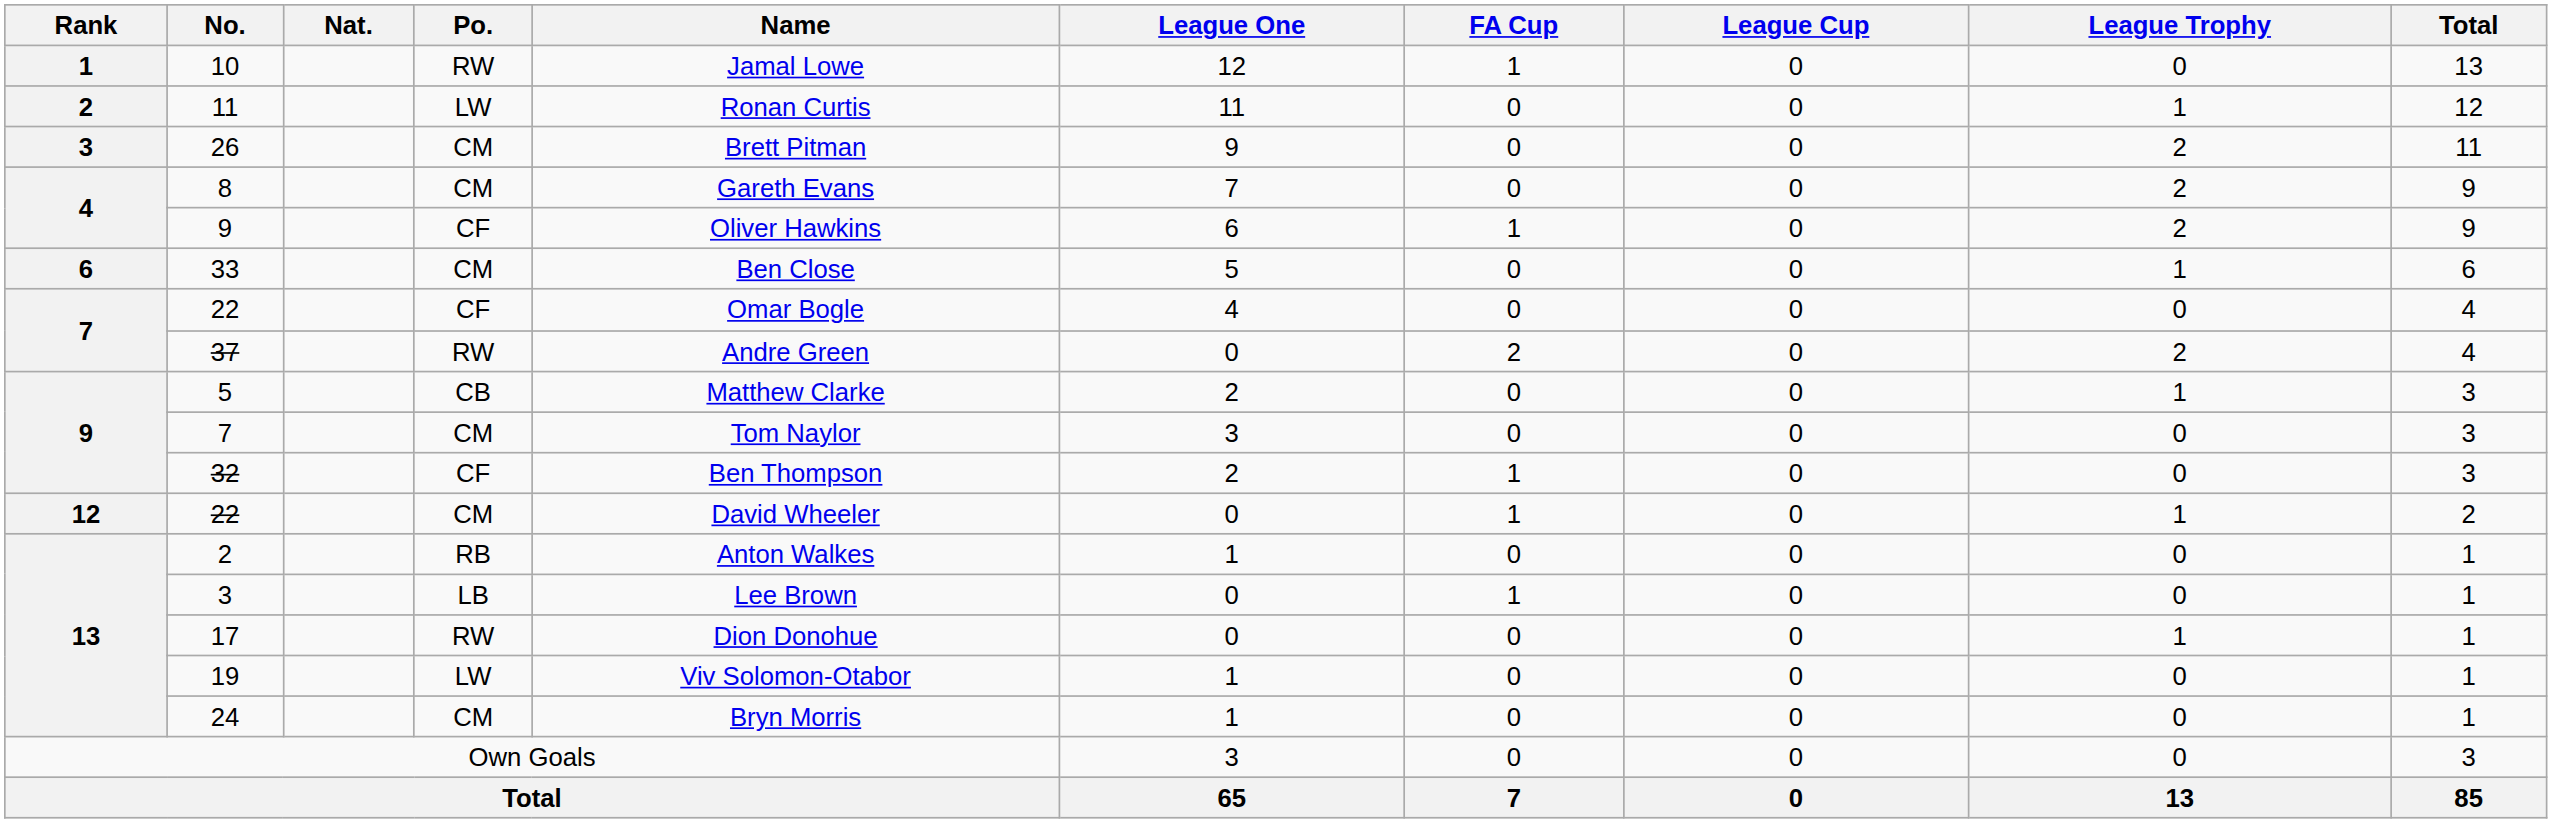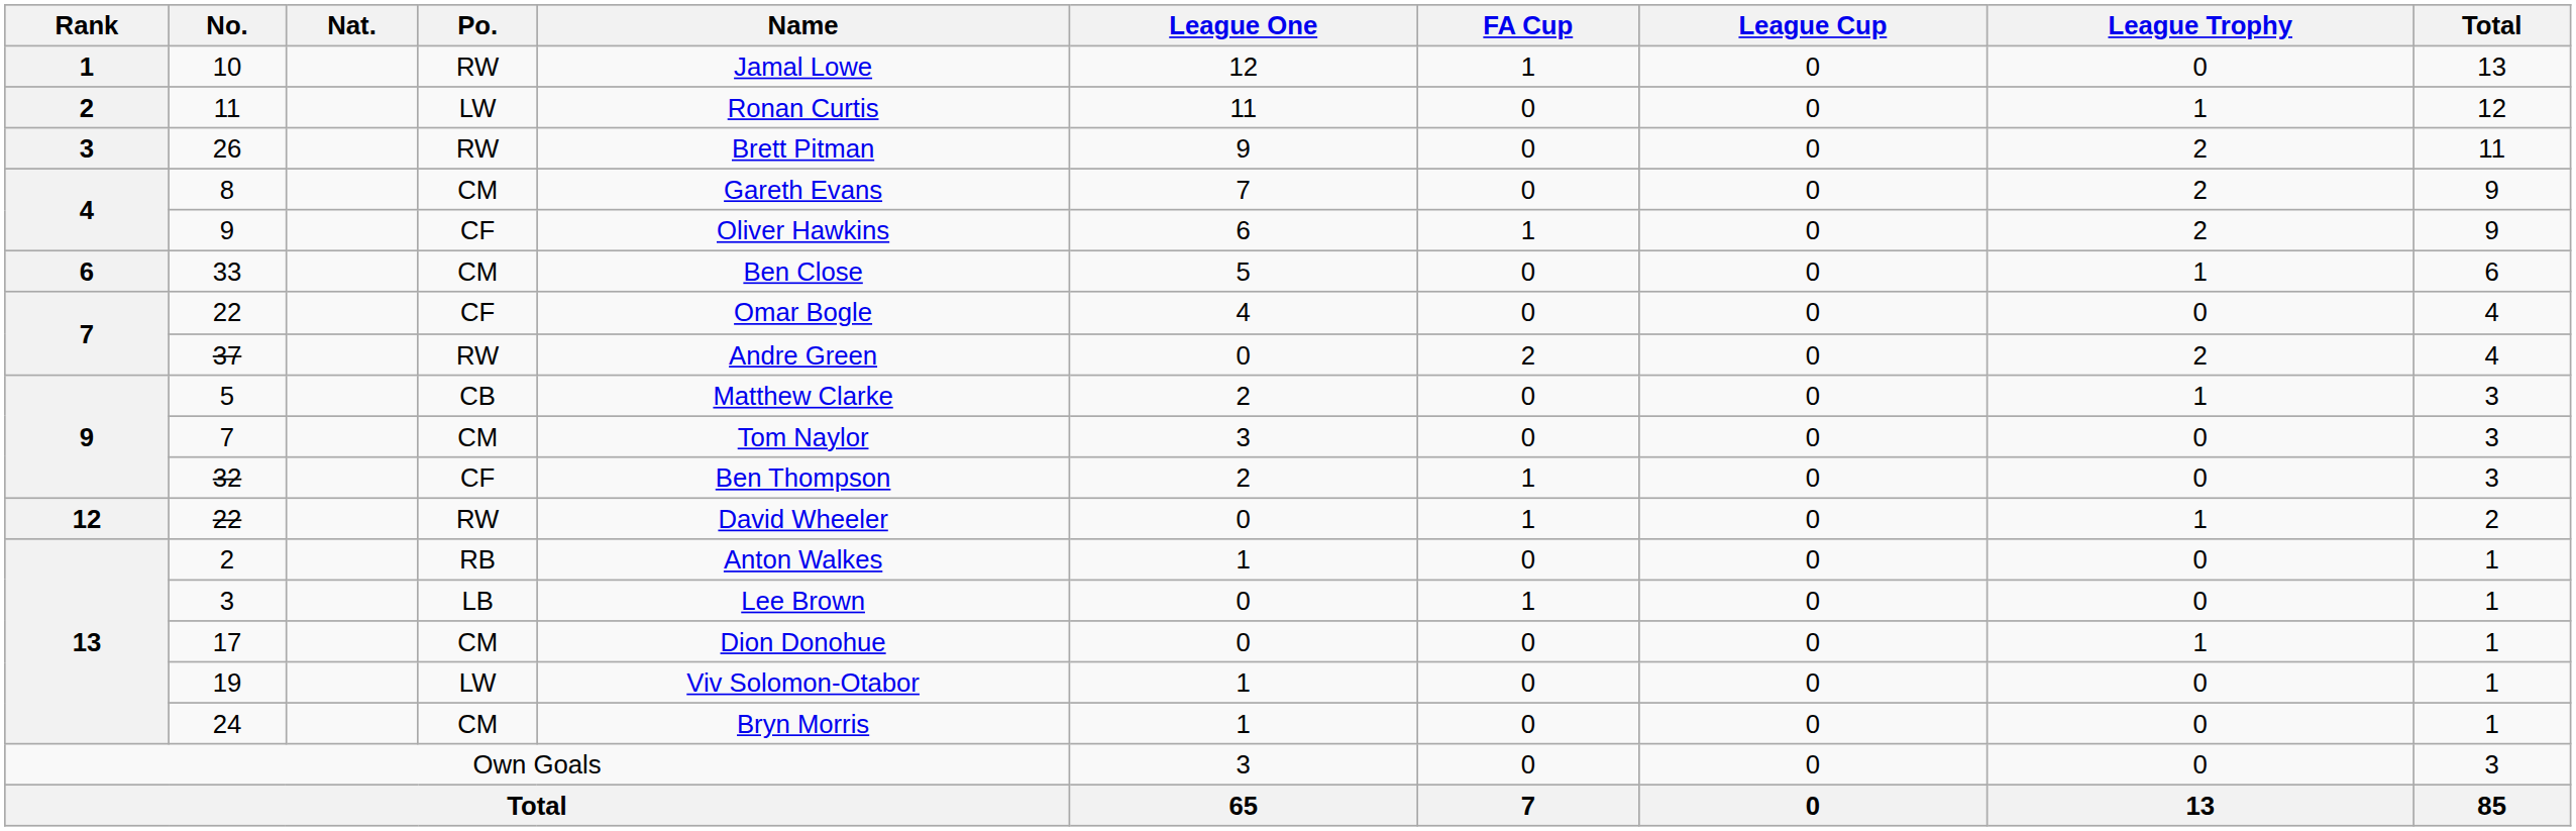26 | Po.: CM -> RW
12 / 22 | Po.: CM -> RW
17 | Po.: RW -> CM
